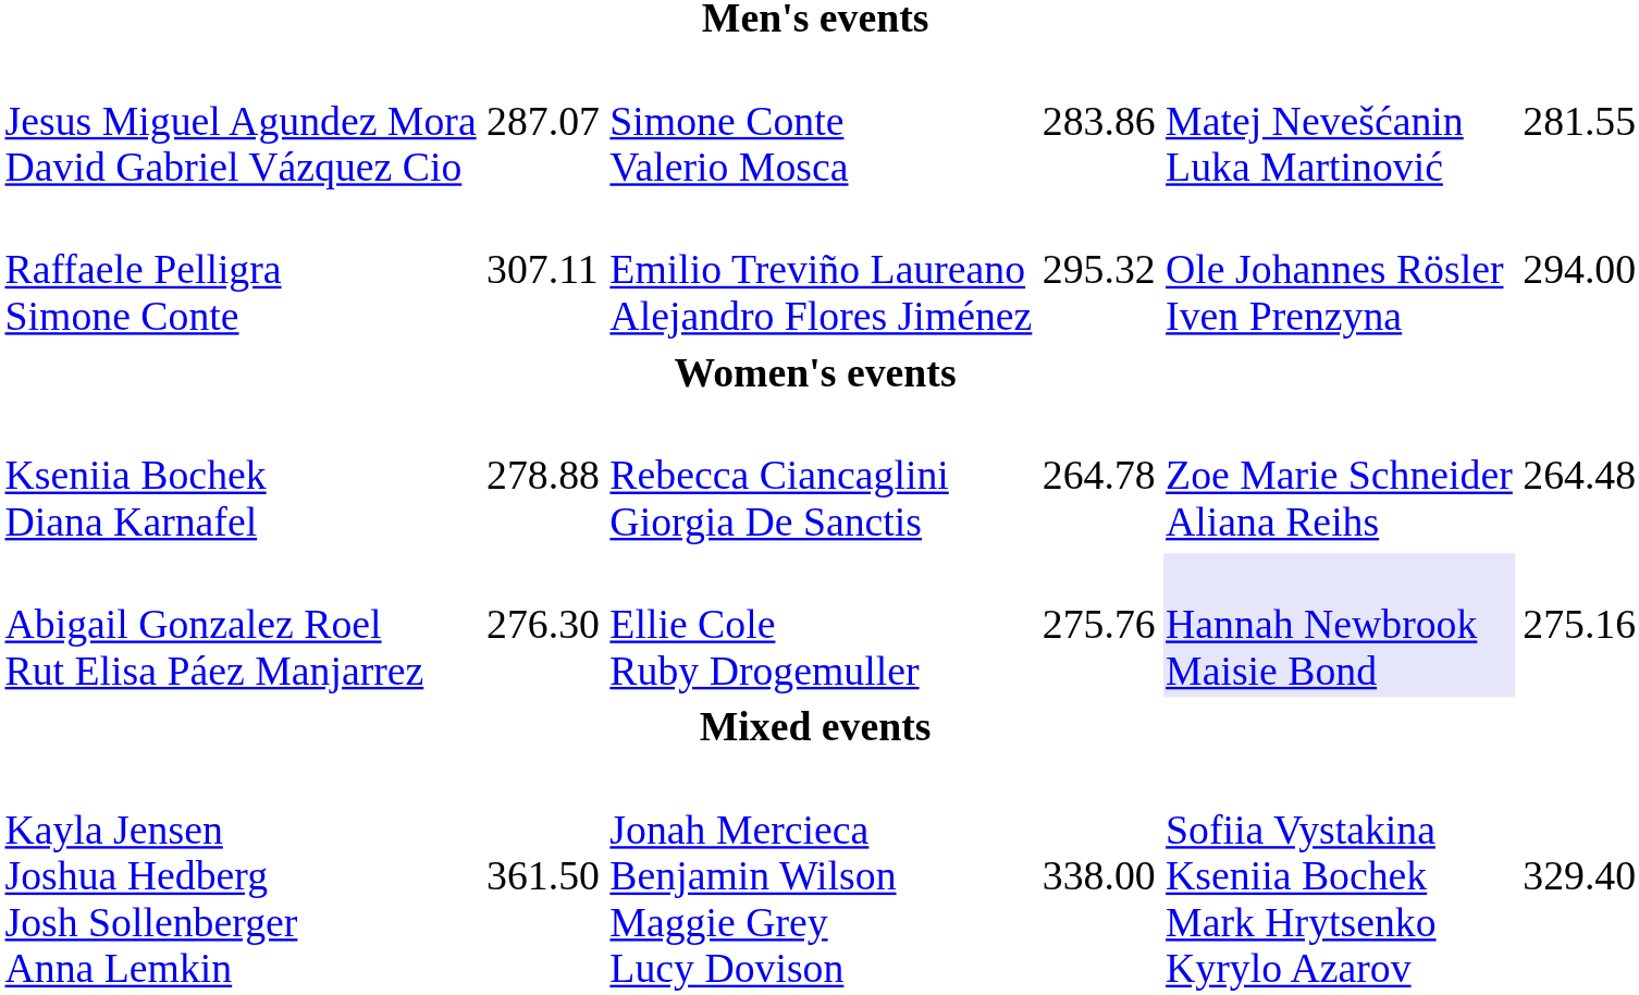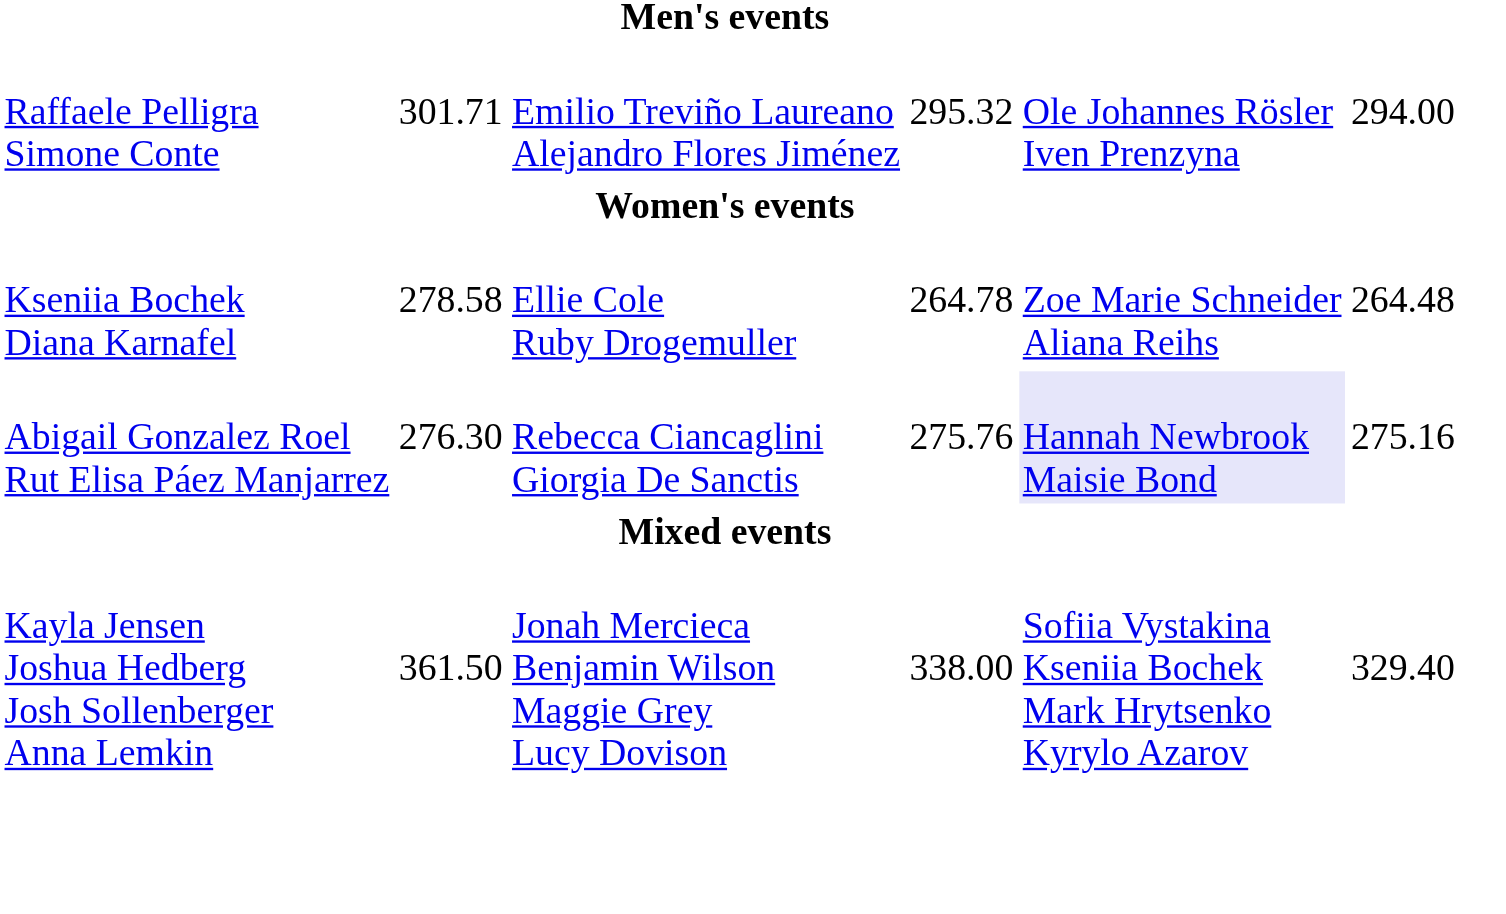- row: Jesus Miguel Agundez Mora David Gabriel Vázquez Cio | 287.07 | Simone Conte Valerio Mosca | 283.86 | Matej Nevešćanin Luka Martinović | 281.55
Raffaele Pelligra Simone Conte | column 3: 307.11 -> 301.71
Kseniia Bochek Diana Karnafel | column 3: 278.88 -> 278.58
Kseniia Bochek Diana Karnafel | column 4: Rebecca Ciancaglini Giorgia De Sanctis -> Ellie Cole Ruby Drogemuller
Abigail Gonzalez Roel Rut Elisa Páez Manjarrez | column 4: Ellie Cole Ruby Drogemuller -> Rebecca Ciancaglini Giorgia De Sanctis
